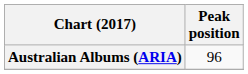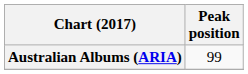Australian Albums (ARIA) | Peak position: 96 -> 99
